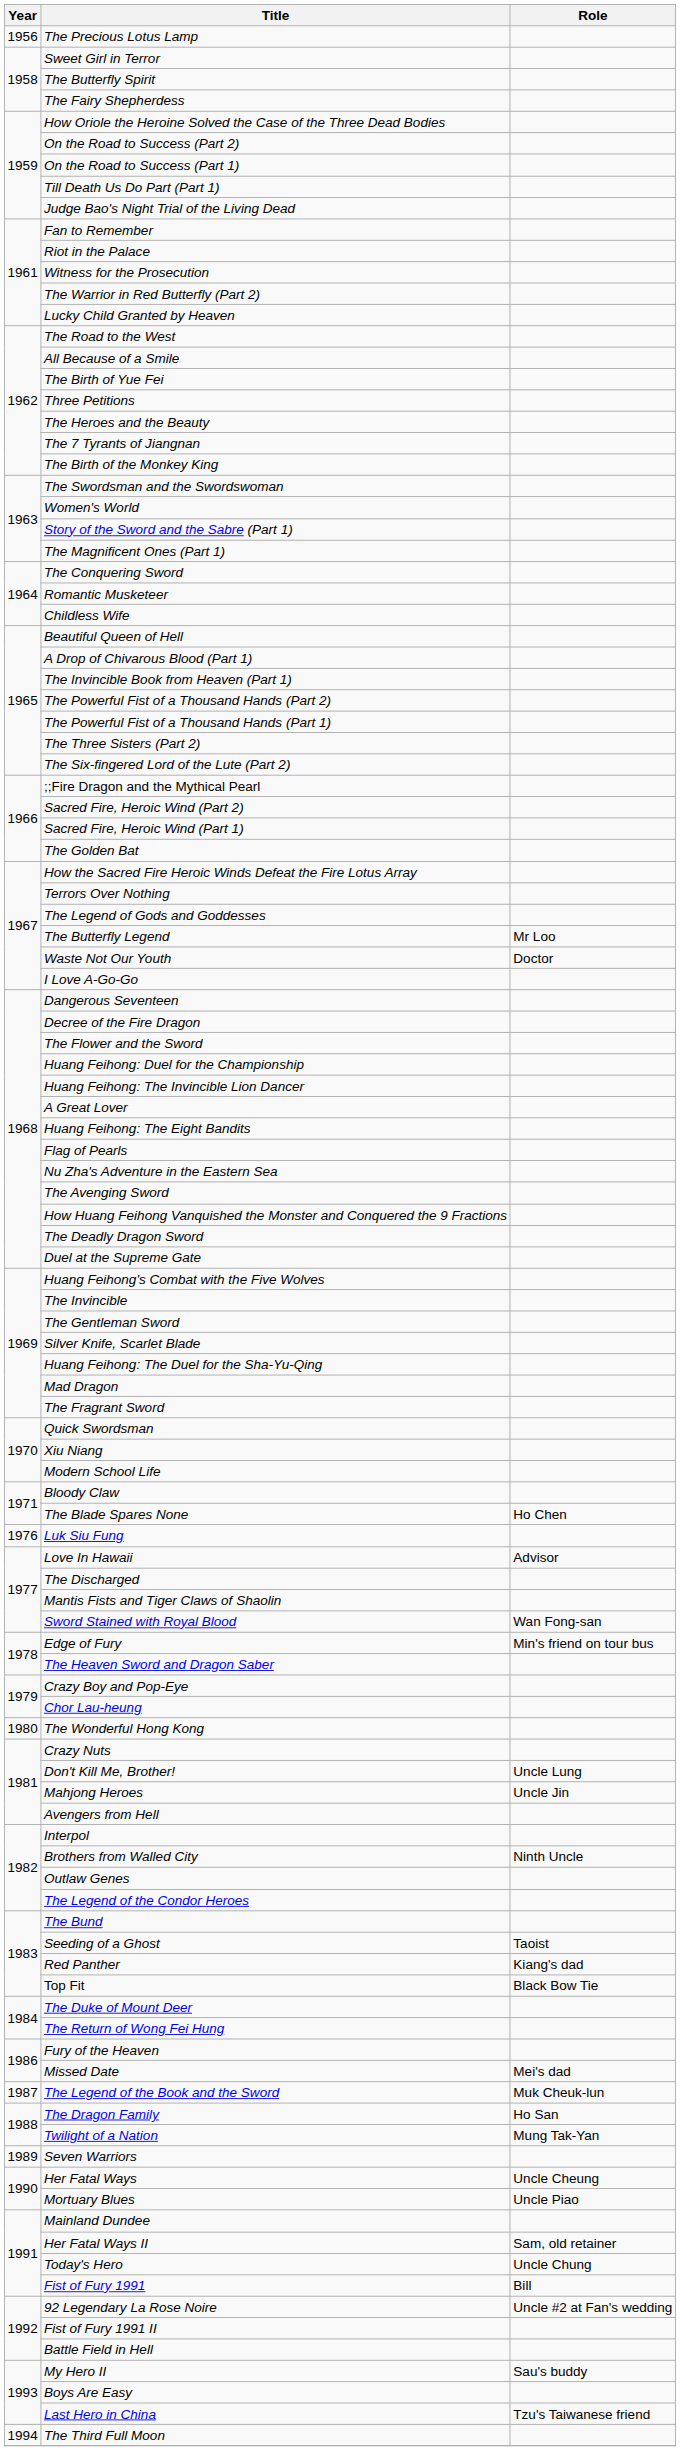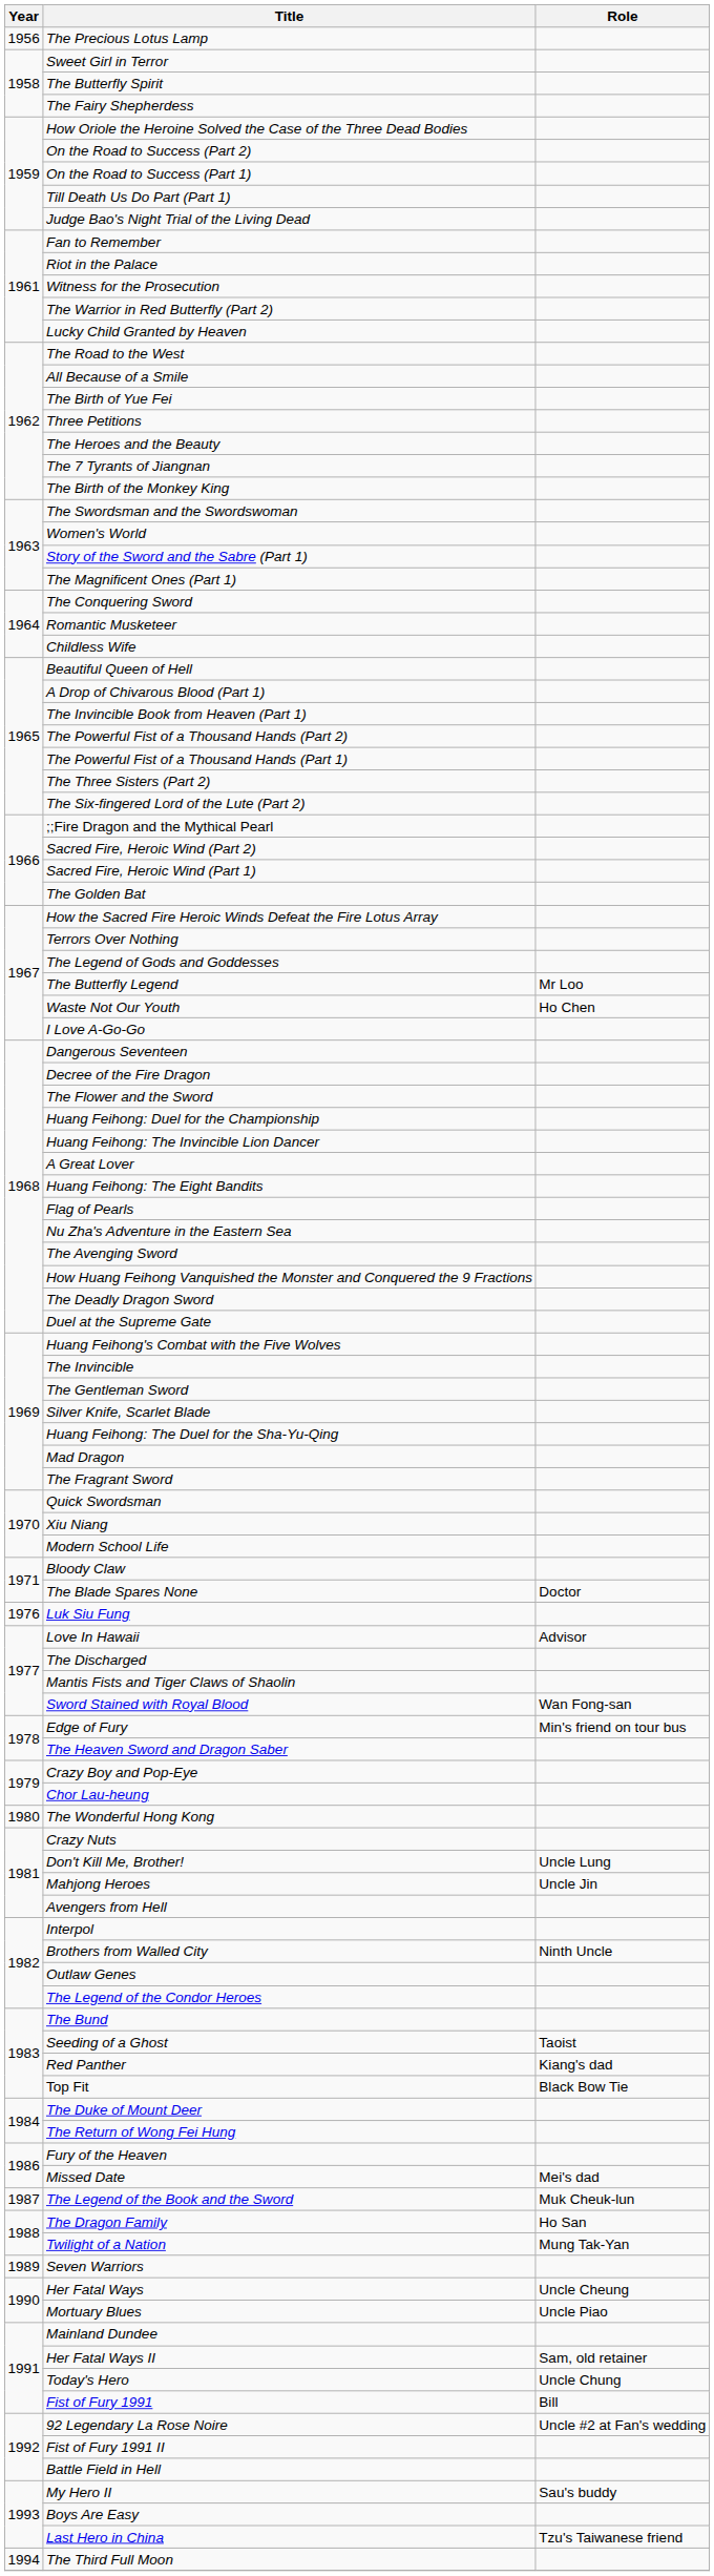Waste Not Our Youth | Role: Doctor -> Ho Chen
The Blade Spares None | Role: Ho Chen -> Doctor
